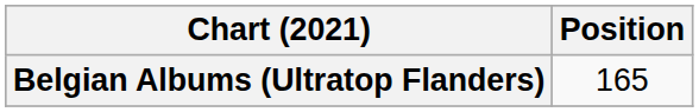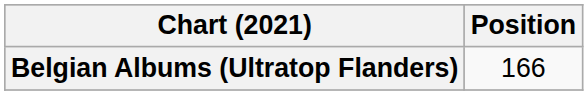Belgian Albums (Ultratop Flanders) | Position: 165 -> 166
